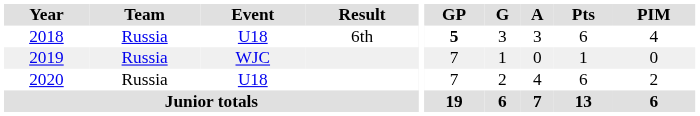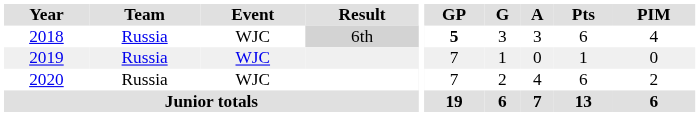2018 | Event: U18 -> WJC
2018 | Result: no background -> lightgrey background
2020 | Event: U18 -> WJC
